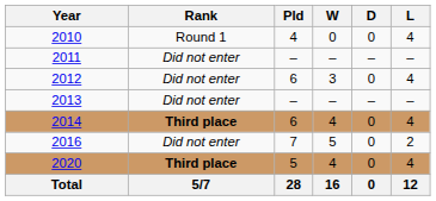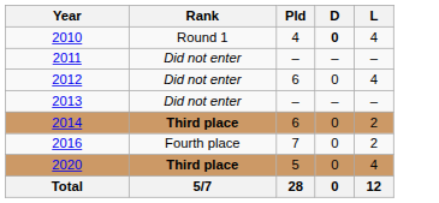- column: W | 0 | – | 3 | – | 4 | 5 | 4 | 16
2010 | D: normal -> bold
2014 | L: 4 -> 2
2016 | Rank: Did not enter -> Fourth place
